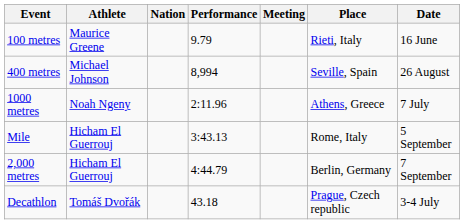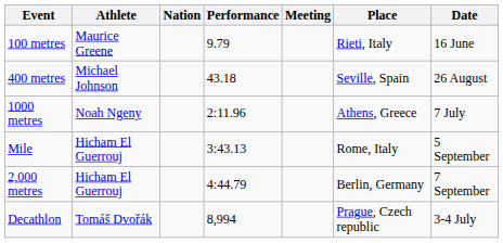400 metres | Performance: 8,994 -> 43.18
Decathlon | Performance: 43.18 -> 8,994
